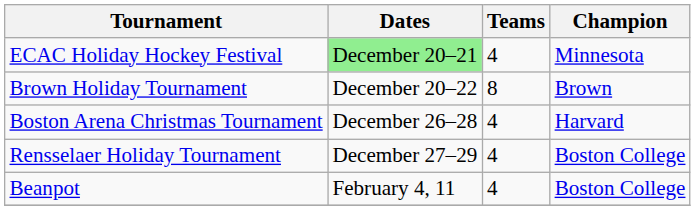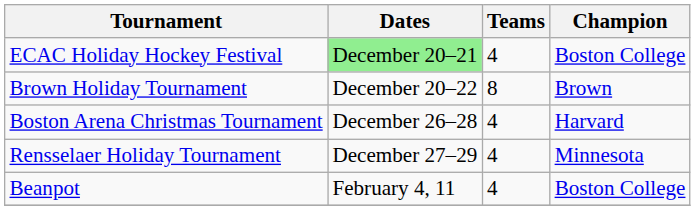ECAC Holiday Hockey Festival | Champion: Minnesota -> Boston College
Rensselaer Holiday Tournament | Champion: Boston College -> Minnesota
